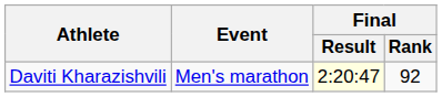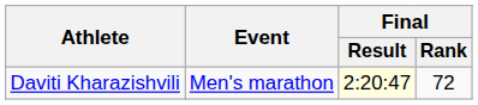Daviti Kharazishvili | Final / Rank: 92 -> 72
